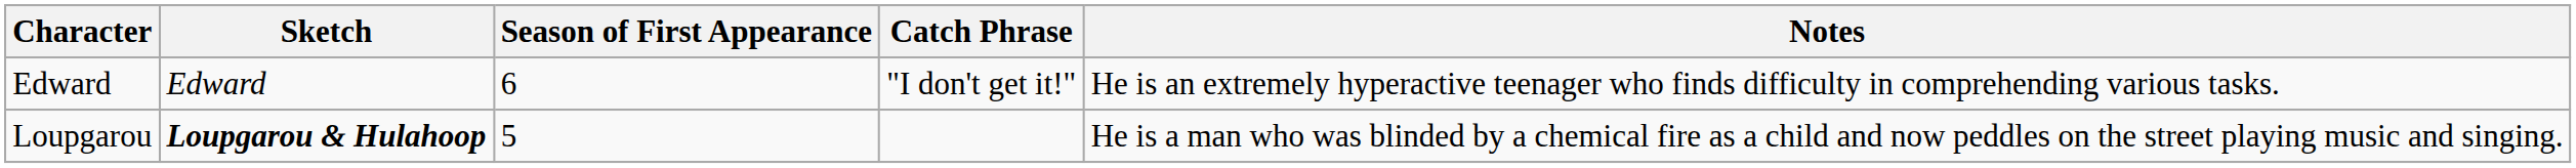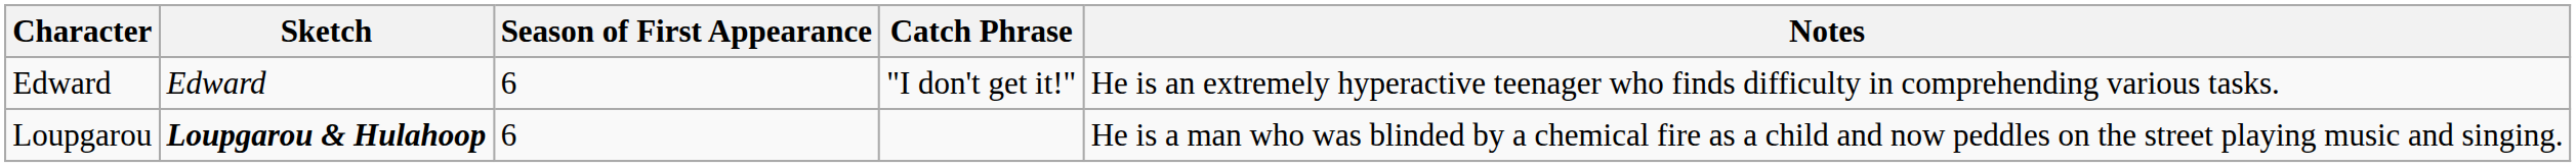Loupgarou | Season of First Appearance: 5 -> 6
